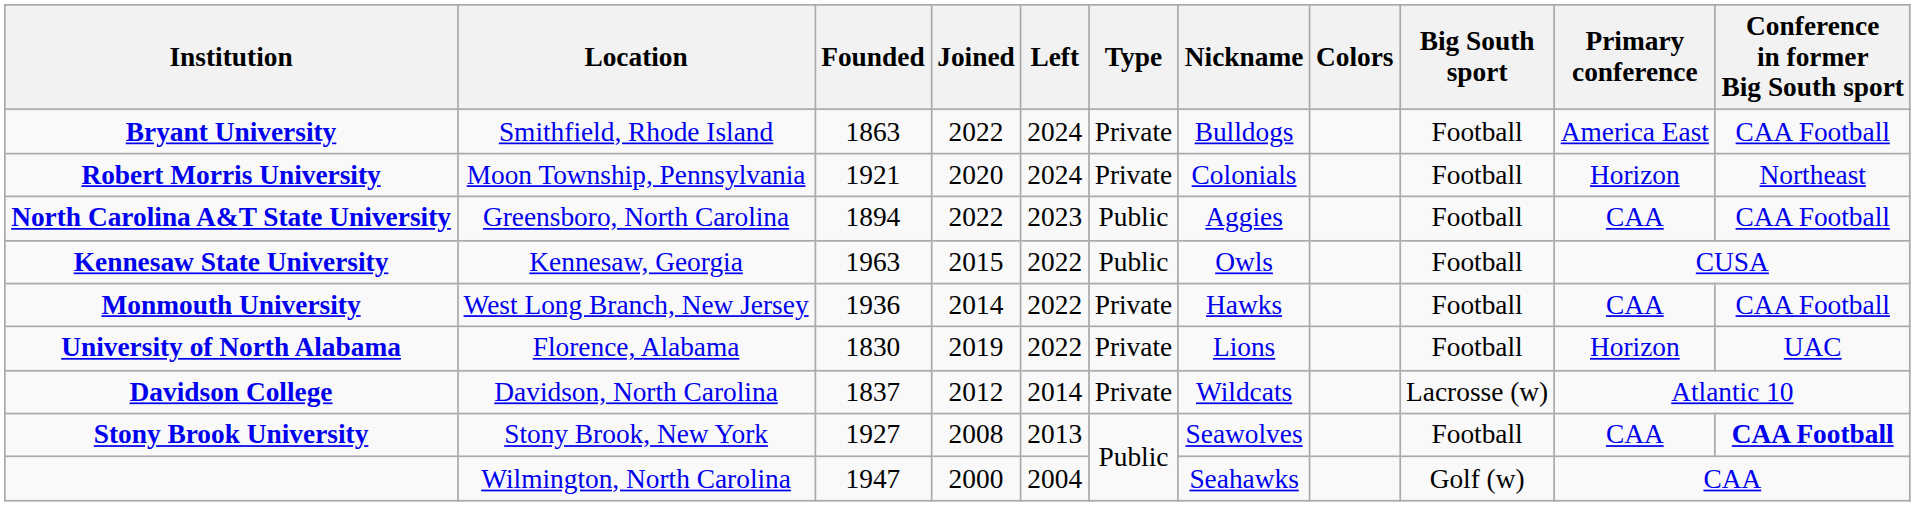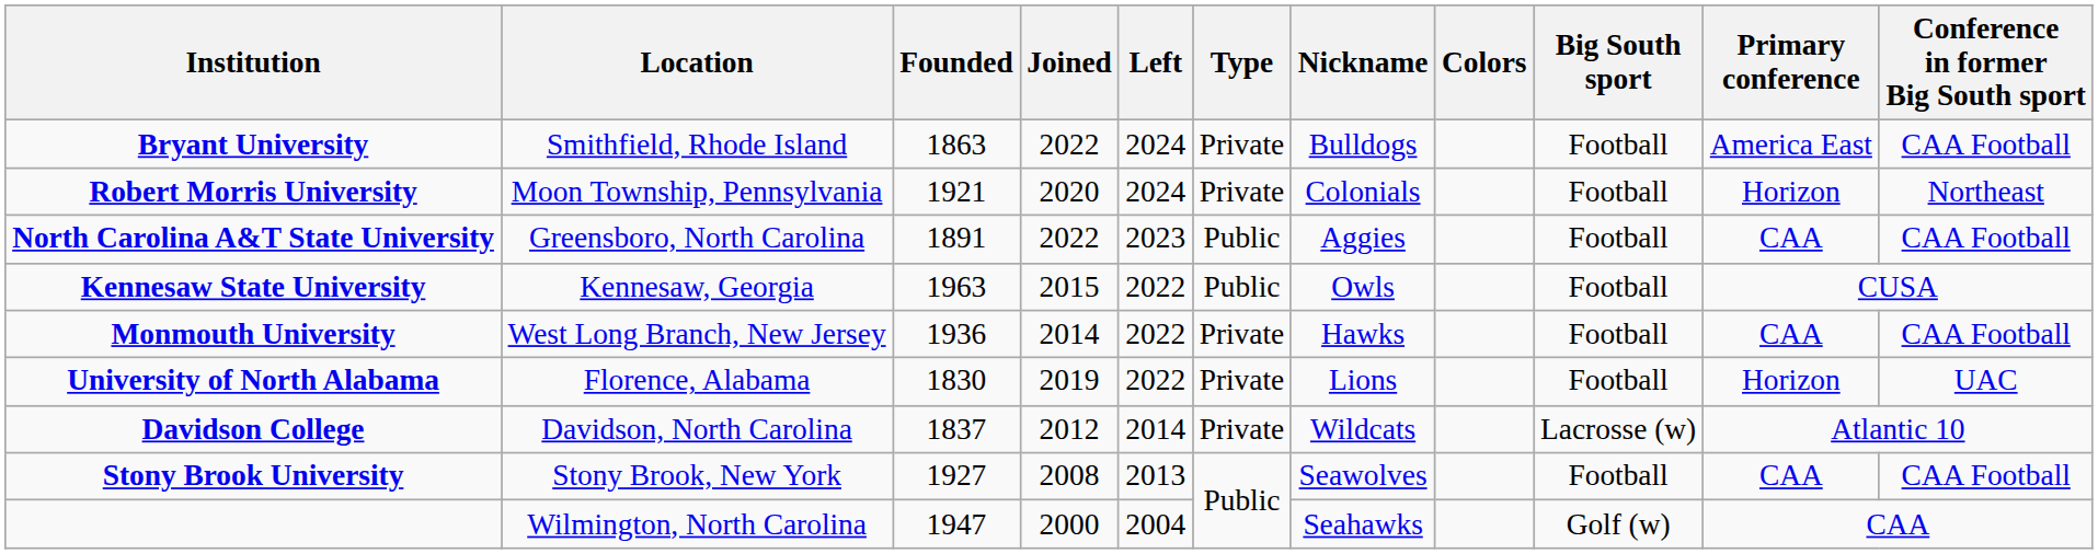North Carolina A&T State University | Founded: 1894 -> 1891
Stony Brook University | Conference in former Big South sport: bold -> normal
